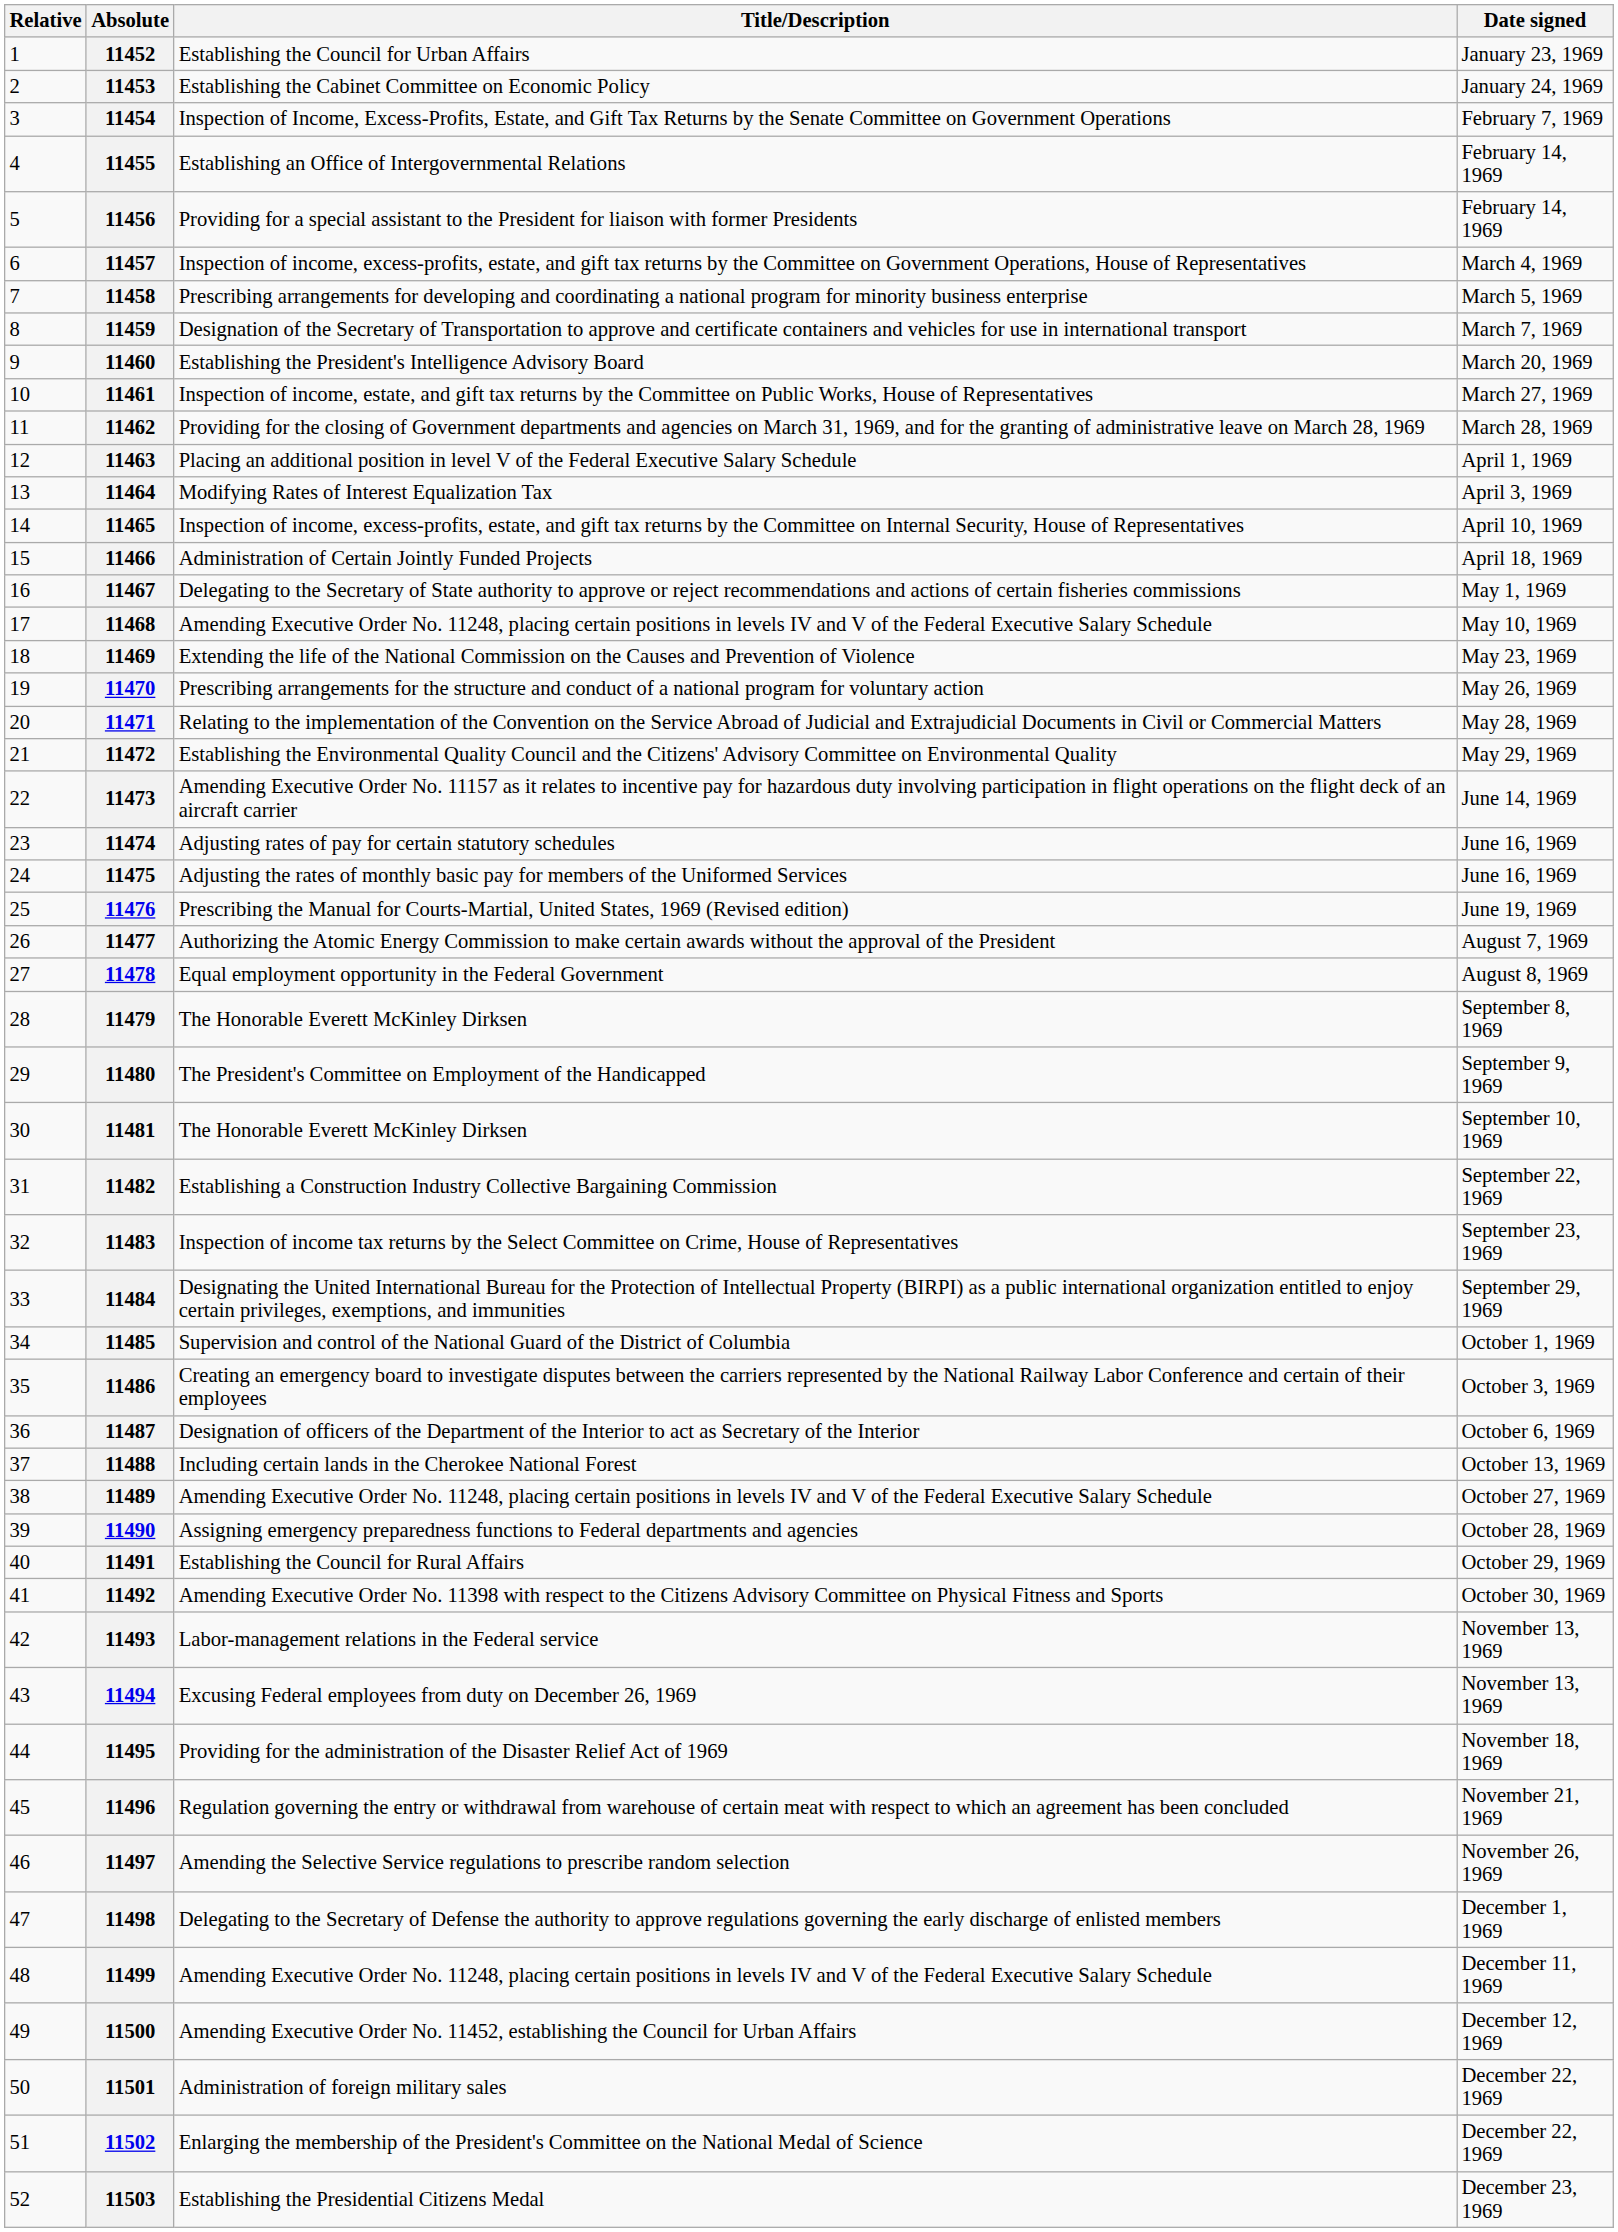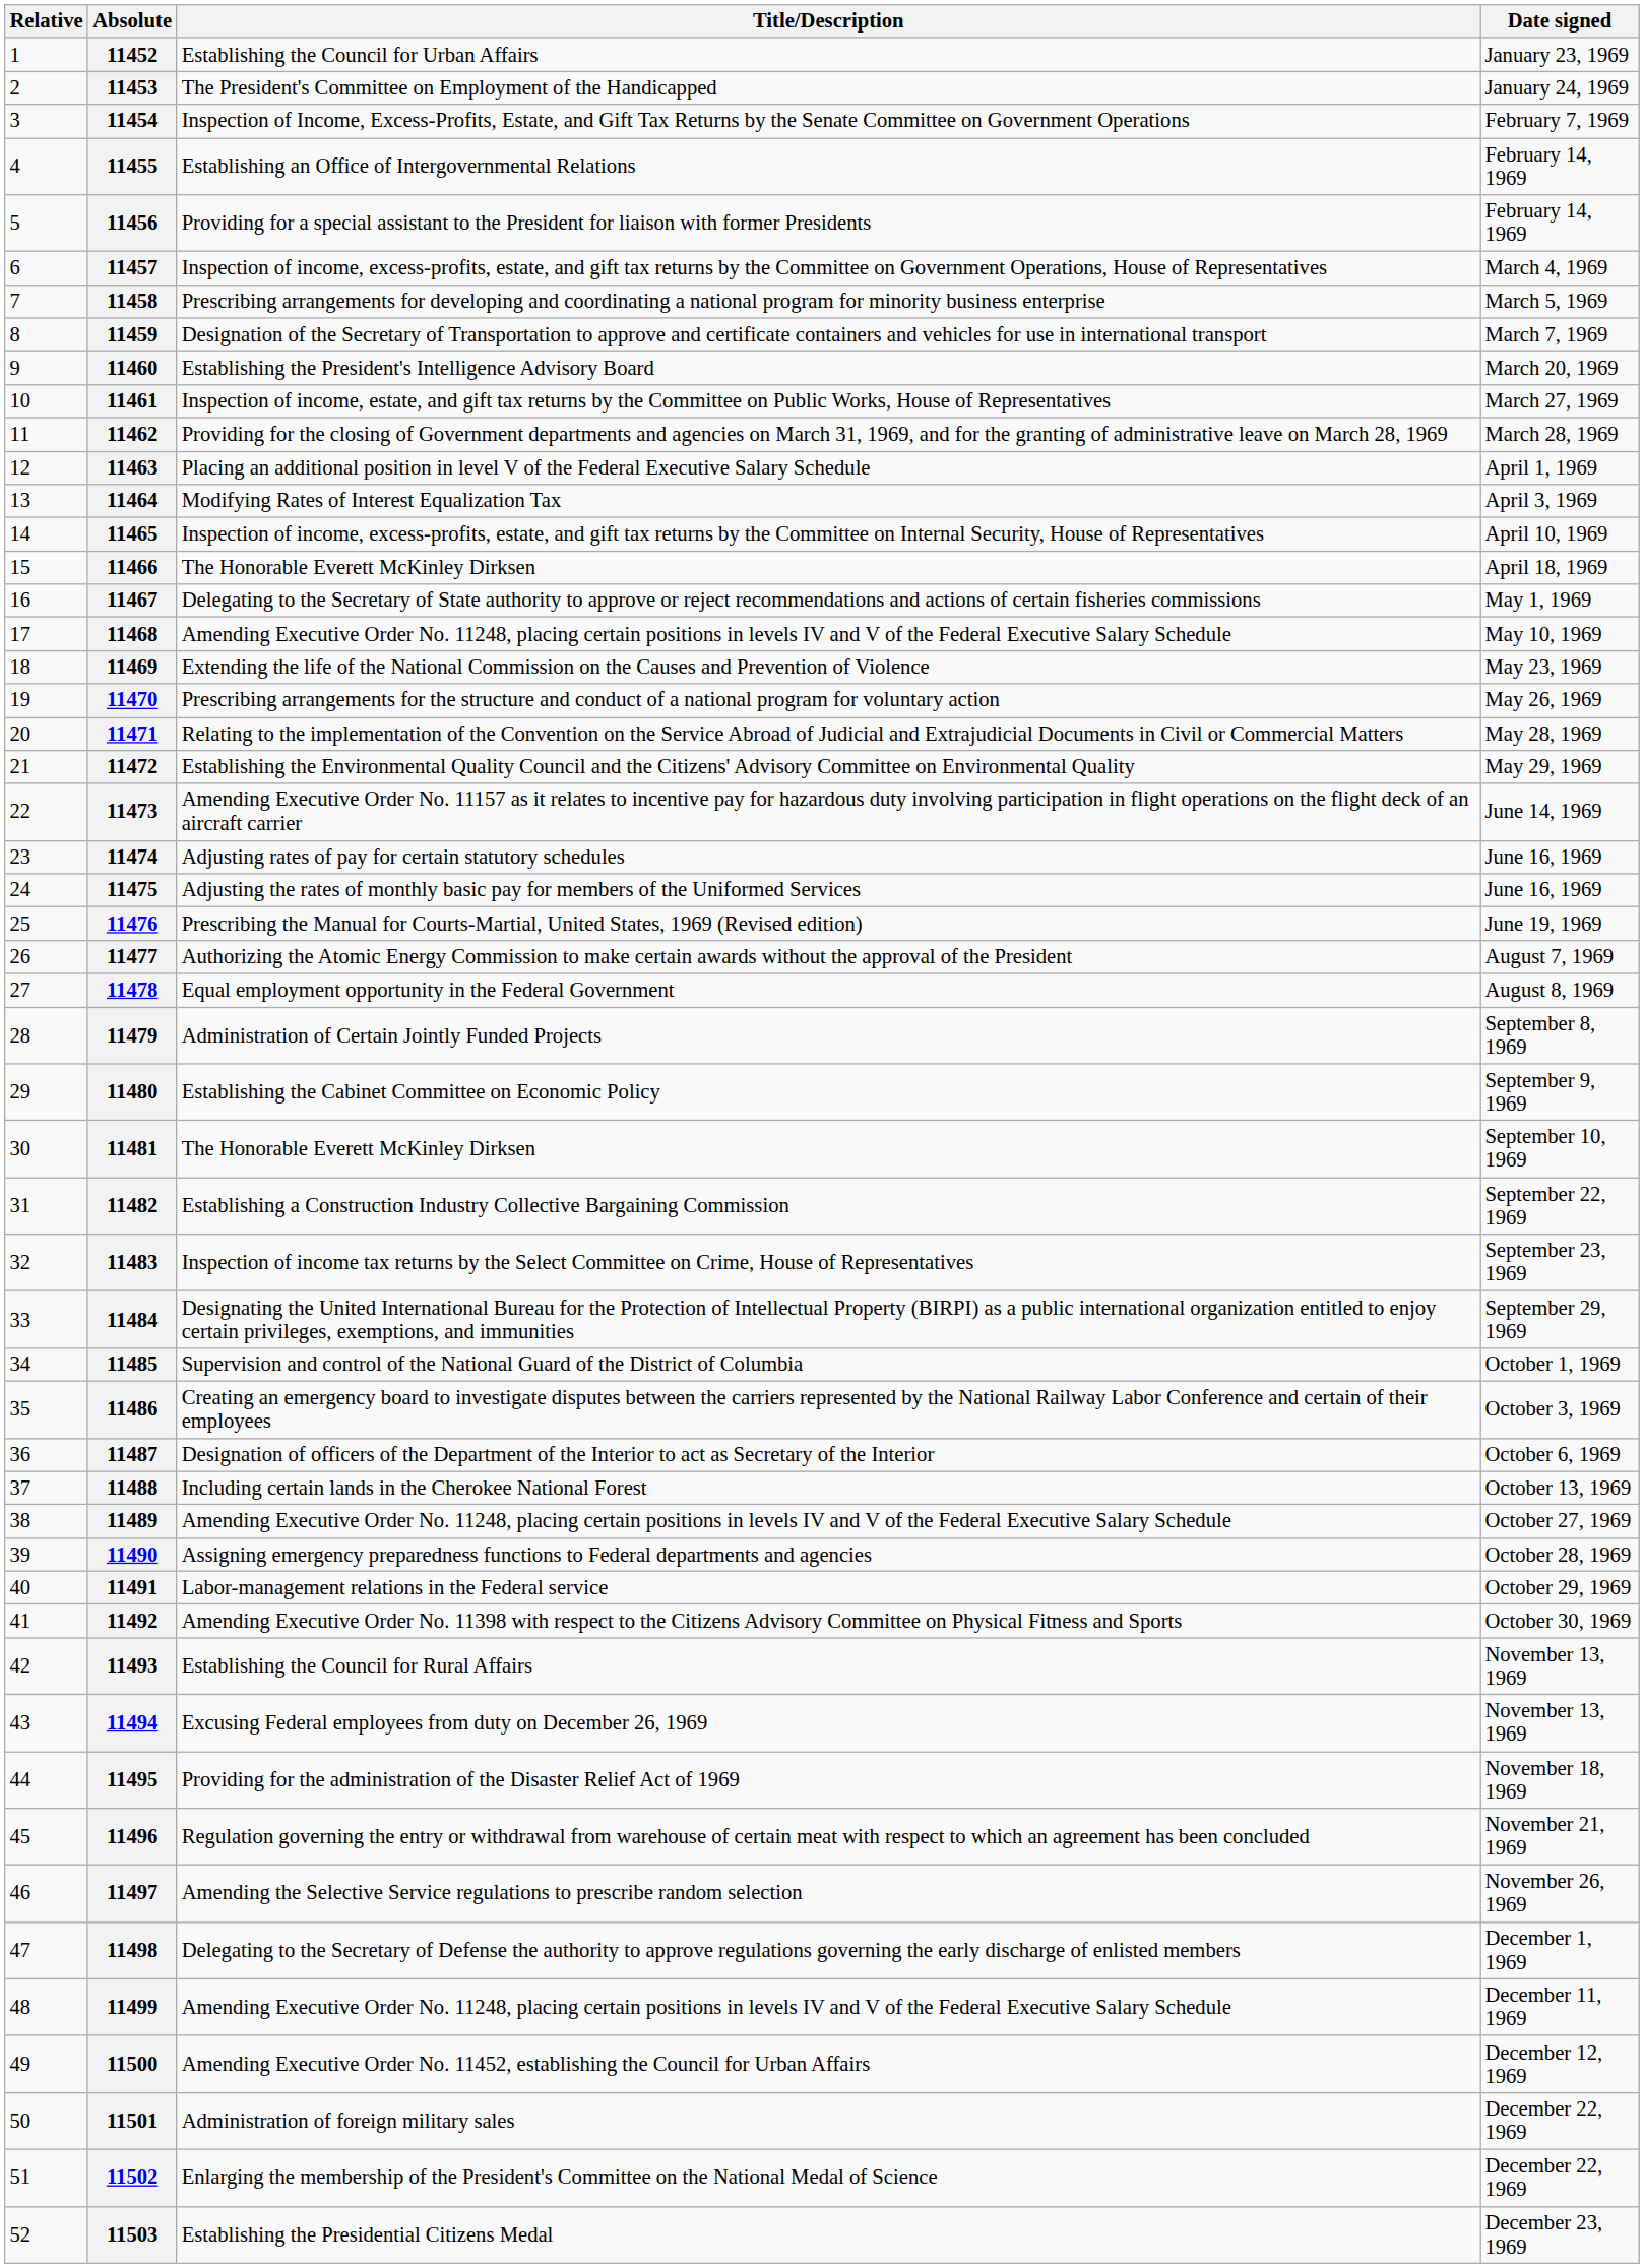11453 | Title/Description: Establishing the Cabinet Committee on Economic Policy -> The President's Committee on Employment of the Handicapped
11466 | Title/Description: Administration of Certain Jointly Funded Projects -> The Honorable Everett McKinley Dirksen
11479 | Title/Description: The Honorable Everett McKinley Dirksen -> Administration of Certain Jointly Funded Projects
11480 | Title/Description: The President's Committee on Employment of the Handicapped -> Establishing the Cabinet Committee on Economic Policy
11491 | Title/Description: Establishing the Council for Rural Affairs -> Labor-management relations in the Federal service
11493 | Title/Description: Labor-management relations in the Federal service -> Establishing the Council for Rural Affairs
